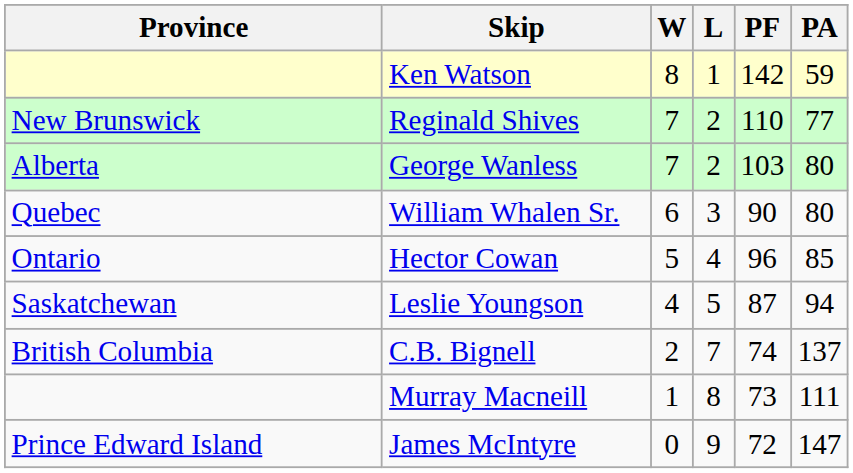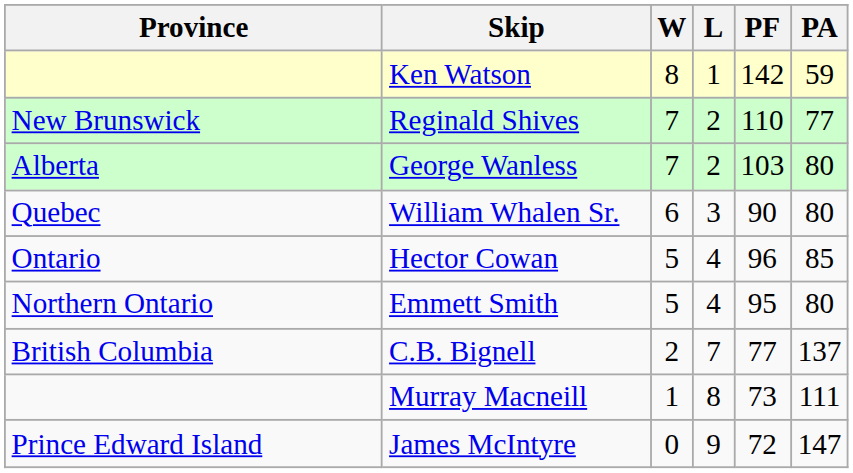+ row: Northern Ontario | Emmett Smith | 5 | 4 | 95 | 80
- row: Saskatchewan | Leslie Youngson | 4 | 5 | 87 | 94
C.B. Bignell | PF: 74 -> 77
